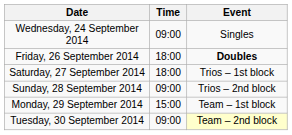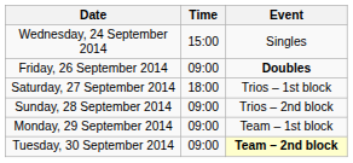Wednesday, 24 September 2014 | Time: 09:00 -> 15:00
Friday, 26 September 2014 | Time: 18:00 -> 09:00
Monday, 29 September 2014 | Time: 15:00 -> 09:00
Tuesday, 30 September 2014 | Event: normal -> bold
